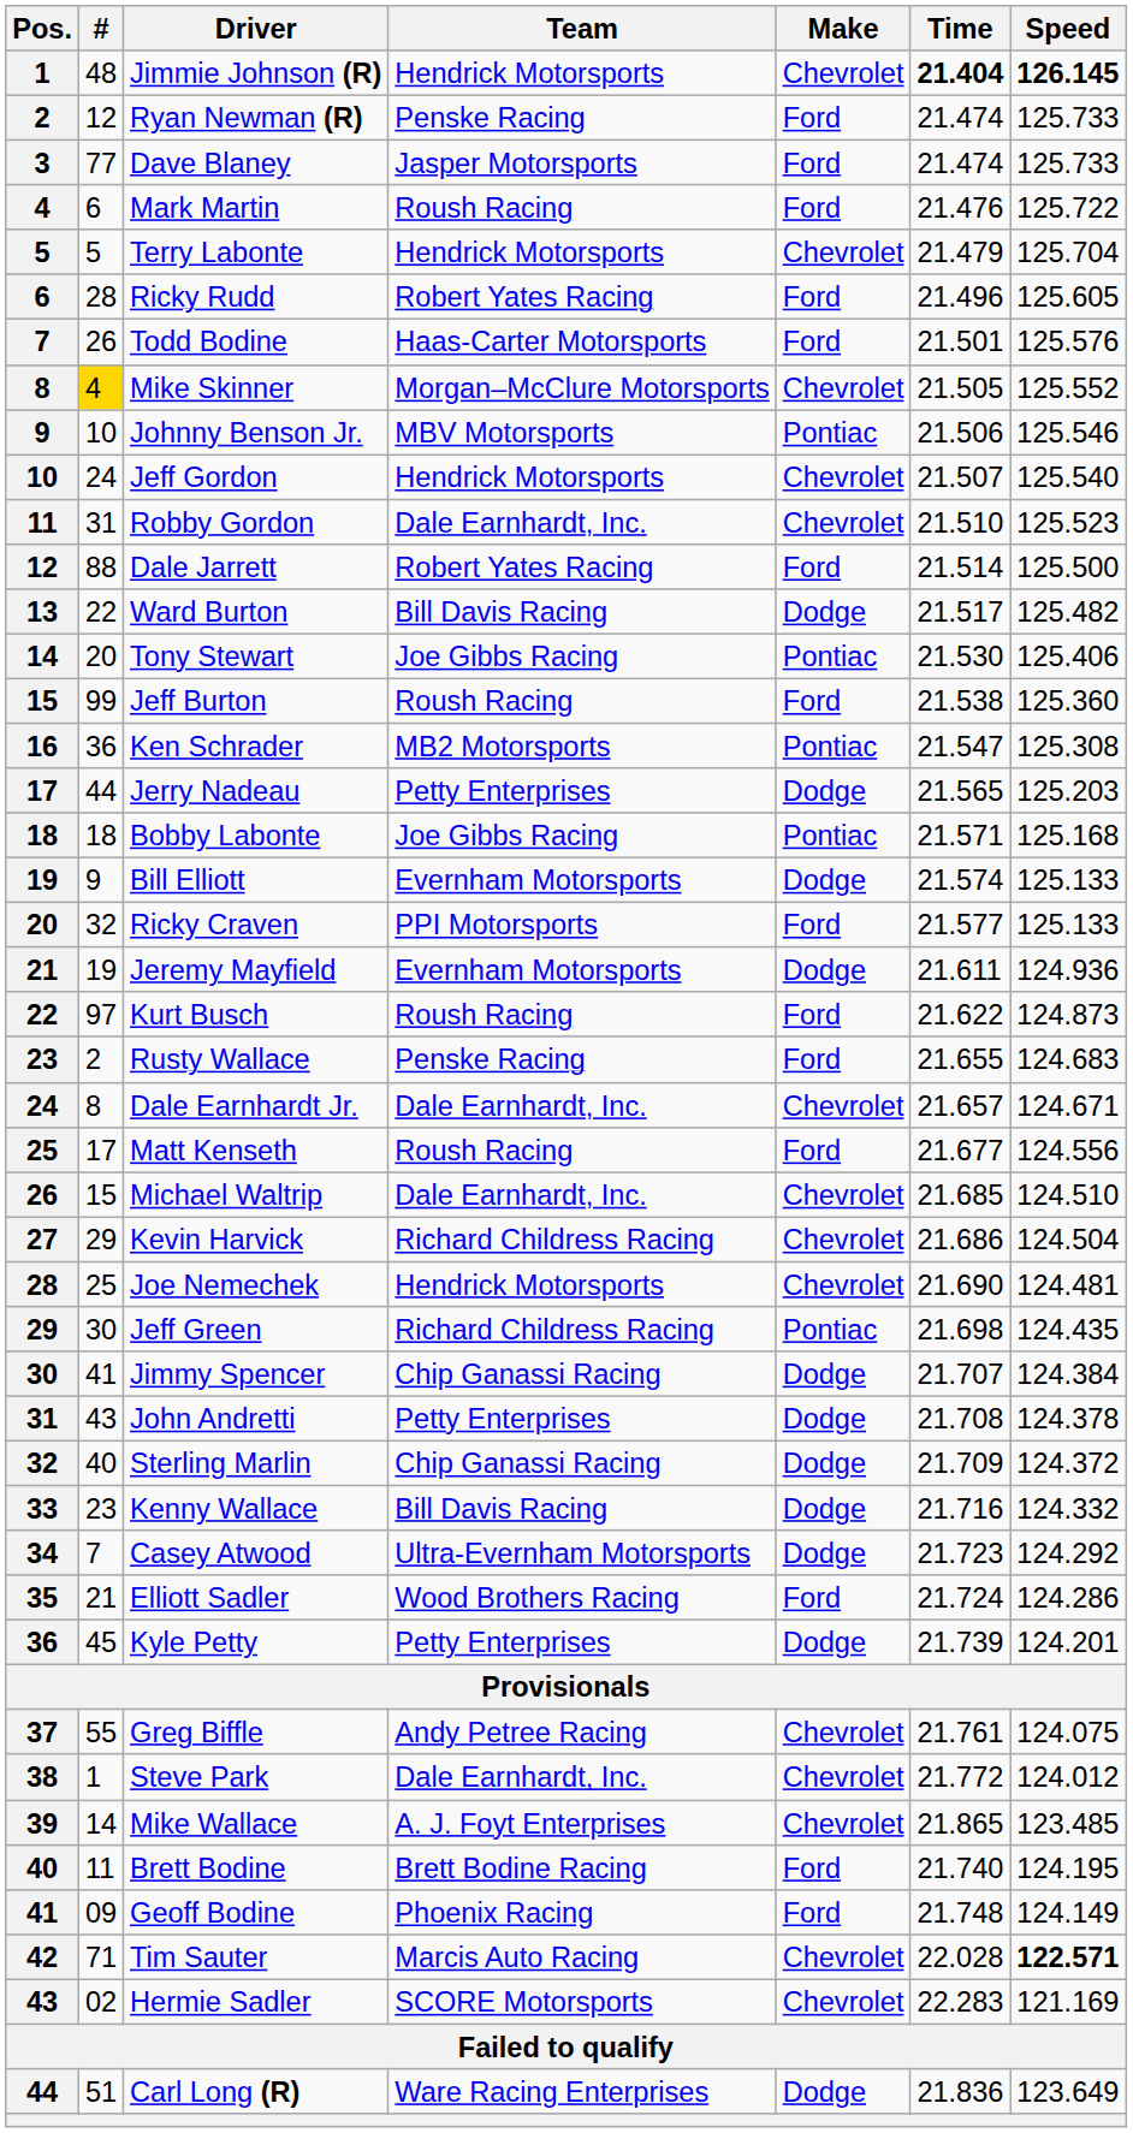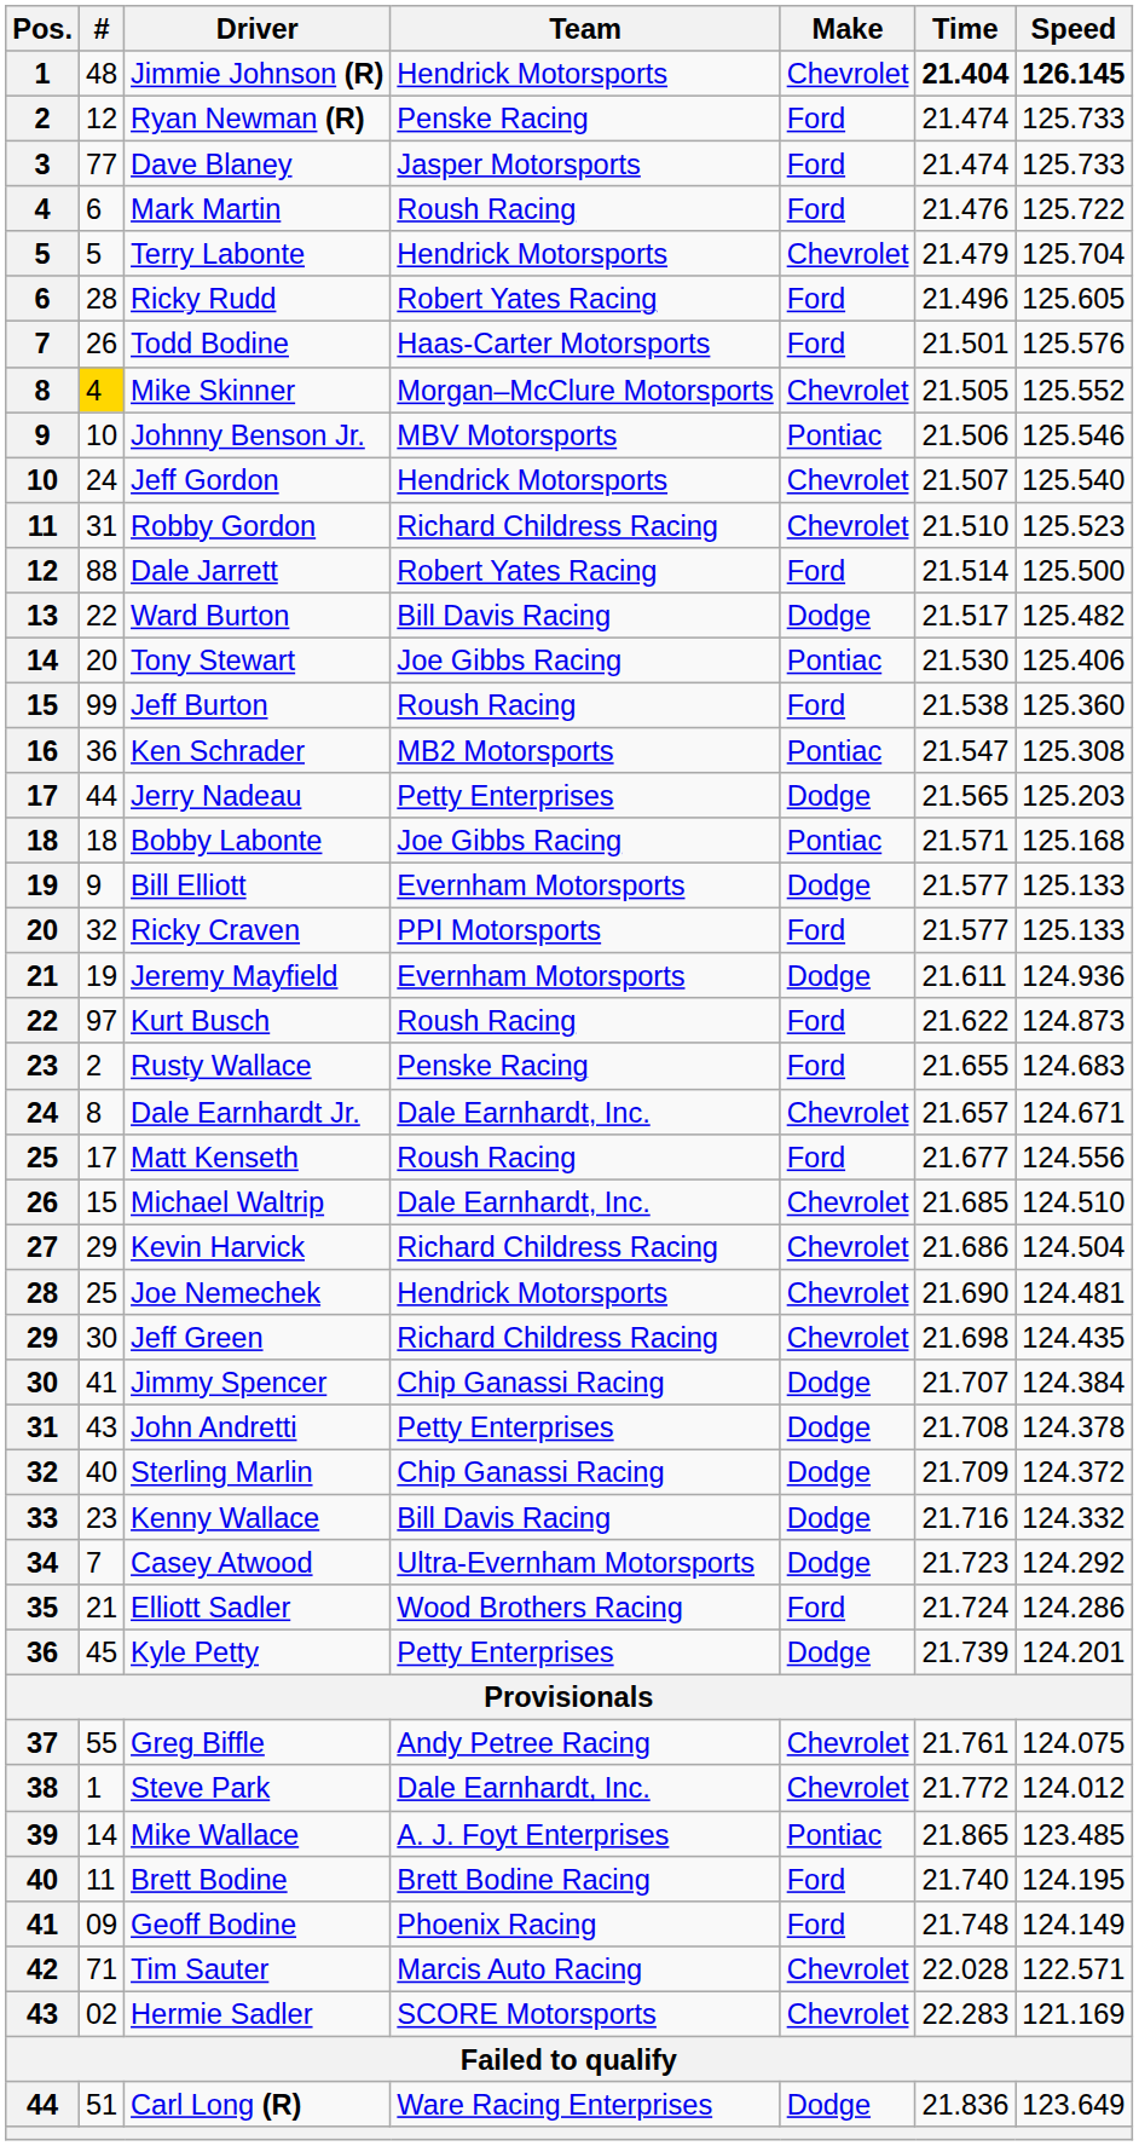Robby Gordon | Team: Dale Earnhardt, Inc. -> Richard Childress Racing
Bill Elliott | Time: 21.574 -> 21.577
Jeff Green | Make: Pontiac -> Chevrolet
Mike Wallace | Make: Chevrolet -> Pontiac
Tim Sauter | Speed: bold -> normal
